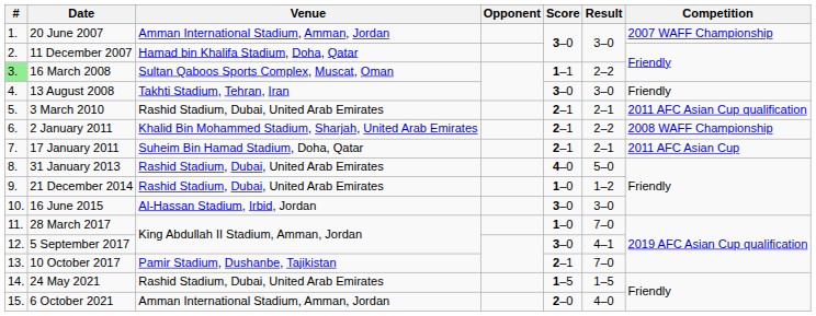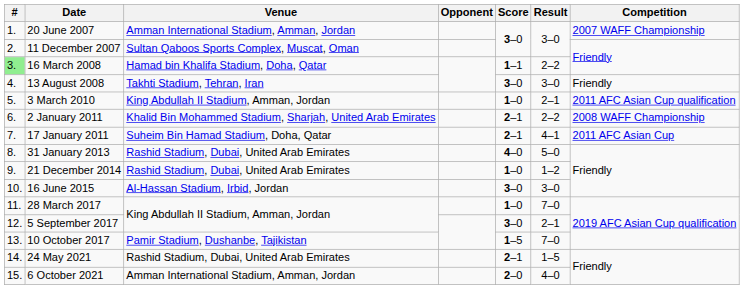11 December 2007 | Venue: Hamad bin Khalifa Stadium, Doha, Qatar -> Sultan Qaboos Sports Complex, Muscat, Oman
16 March 2008 | Venue: Sultan Qaboos Sports Complex, Muscat, Oman -> Hamad bin Khalifa Stadium, Doha, Qatar
3 March 2010 | Venue: Rashid Stadium, Dubai, United Arab Emirates -> King Abdullah II Stadium, Amman, Jordan
3 March 2010 | Score: 2–1 -> 1–0
17 January 2011 | Result: 2–1 -> 4–1
5 September 2017 | Result: 4–1 -> 2–1
10 October 2017 | Score: 2–1 -> 1–5
24 May 2021 | Score: 1–5 -> 2–1
